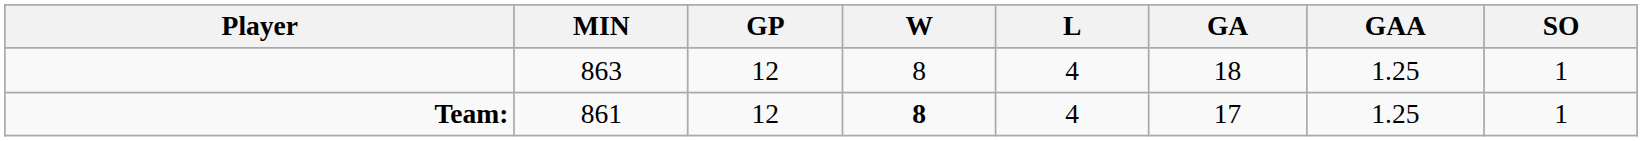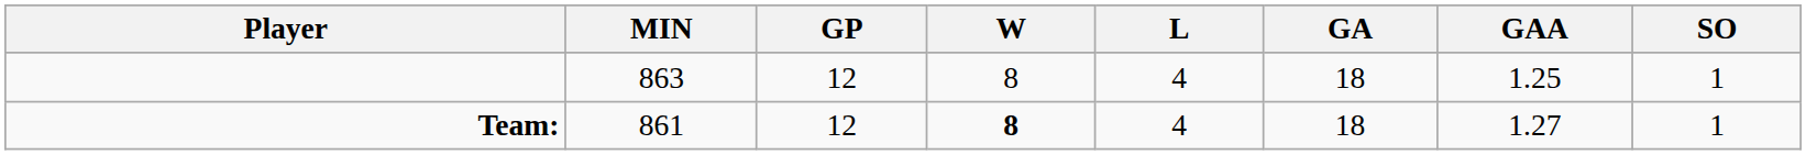Team: | GA: 17 -> 18
Team: | GAA: 1.25 -> 1.27
